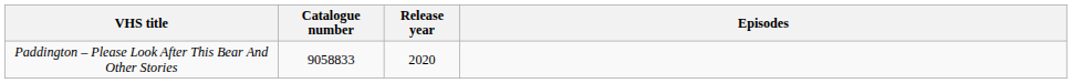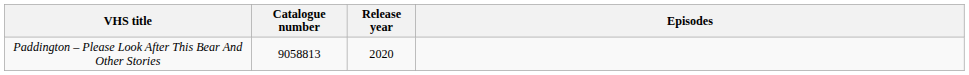Paddington – Please Look After This Bear And Other Stories | Catalogue number: 9058833 -> 9058813
